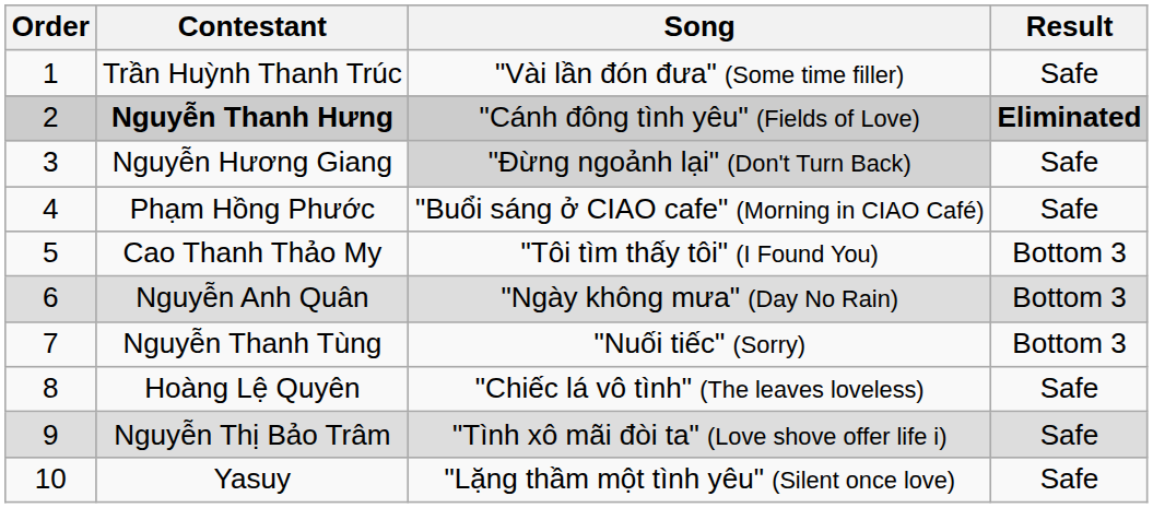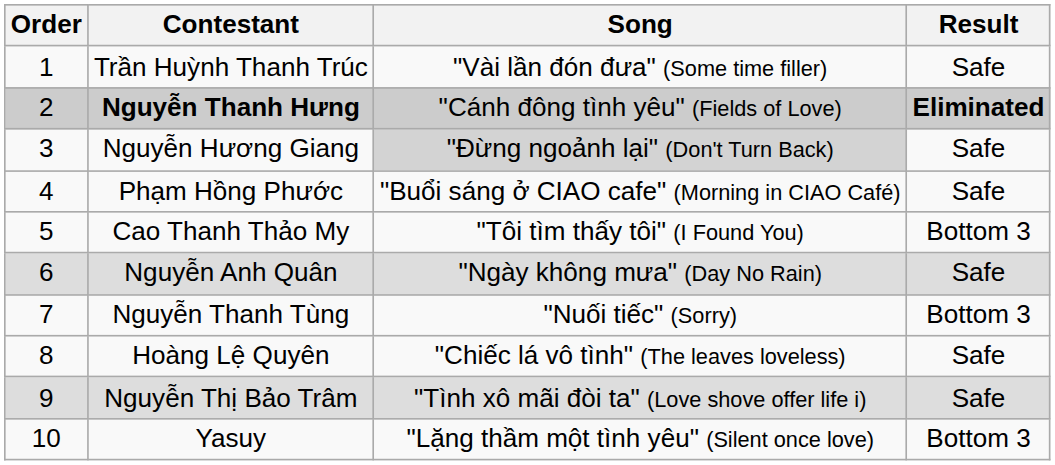Nguyễn Anh Quân | Result: Bottom 3 -> Safe
Yasuy | Result: Safe -> Bottom 3
